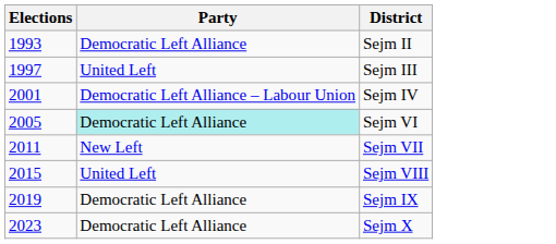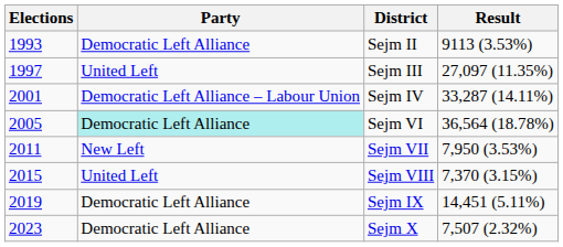+ column: Result | 9113 (3.53%) | 27,097 (11.35%) | 33,287 (14.11%) | 36,564 (18.78%) | 7,950 (3.53%) | 7,370 (3.15%) | 14,451 (5.11%) | 7,507 (2.32%)
